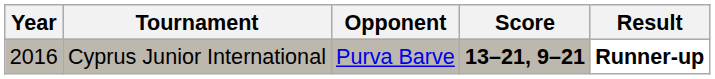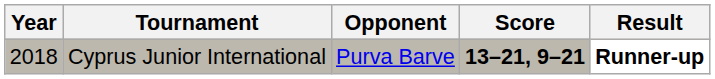Cyprus Junior International | Year: 2016 -> 2018
